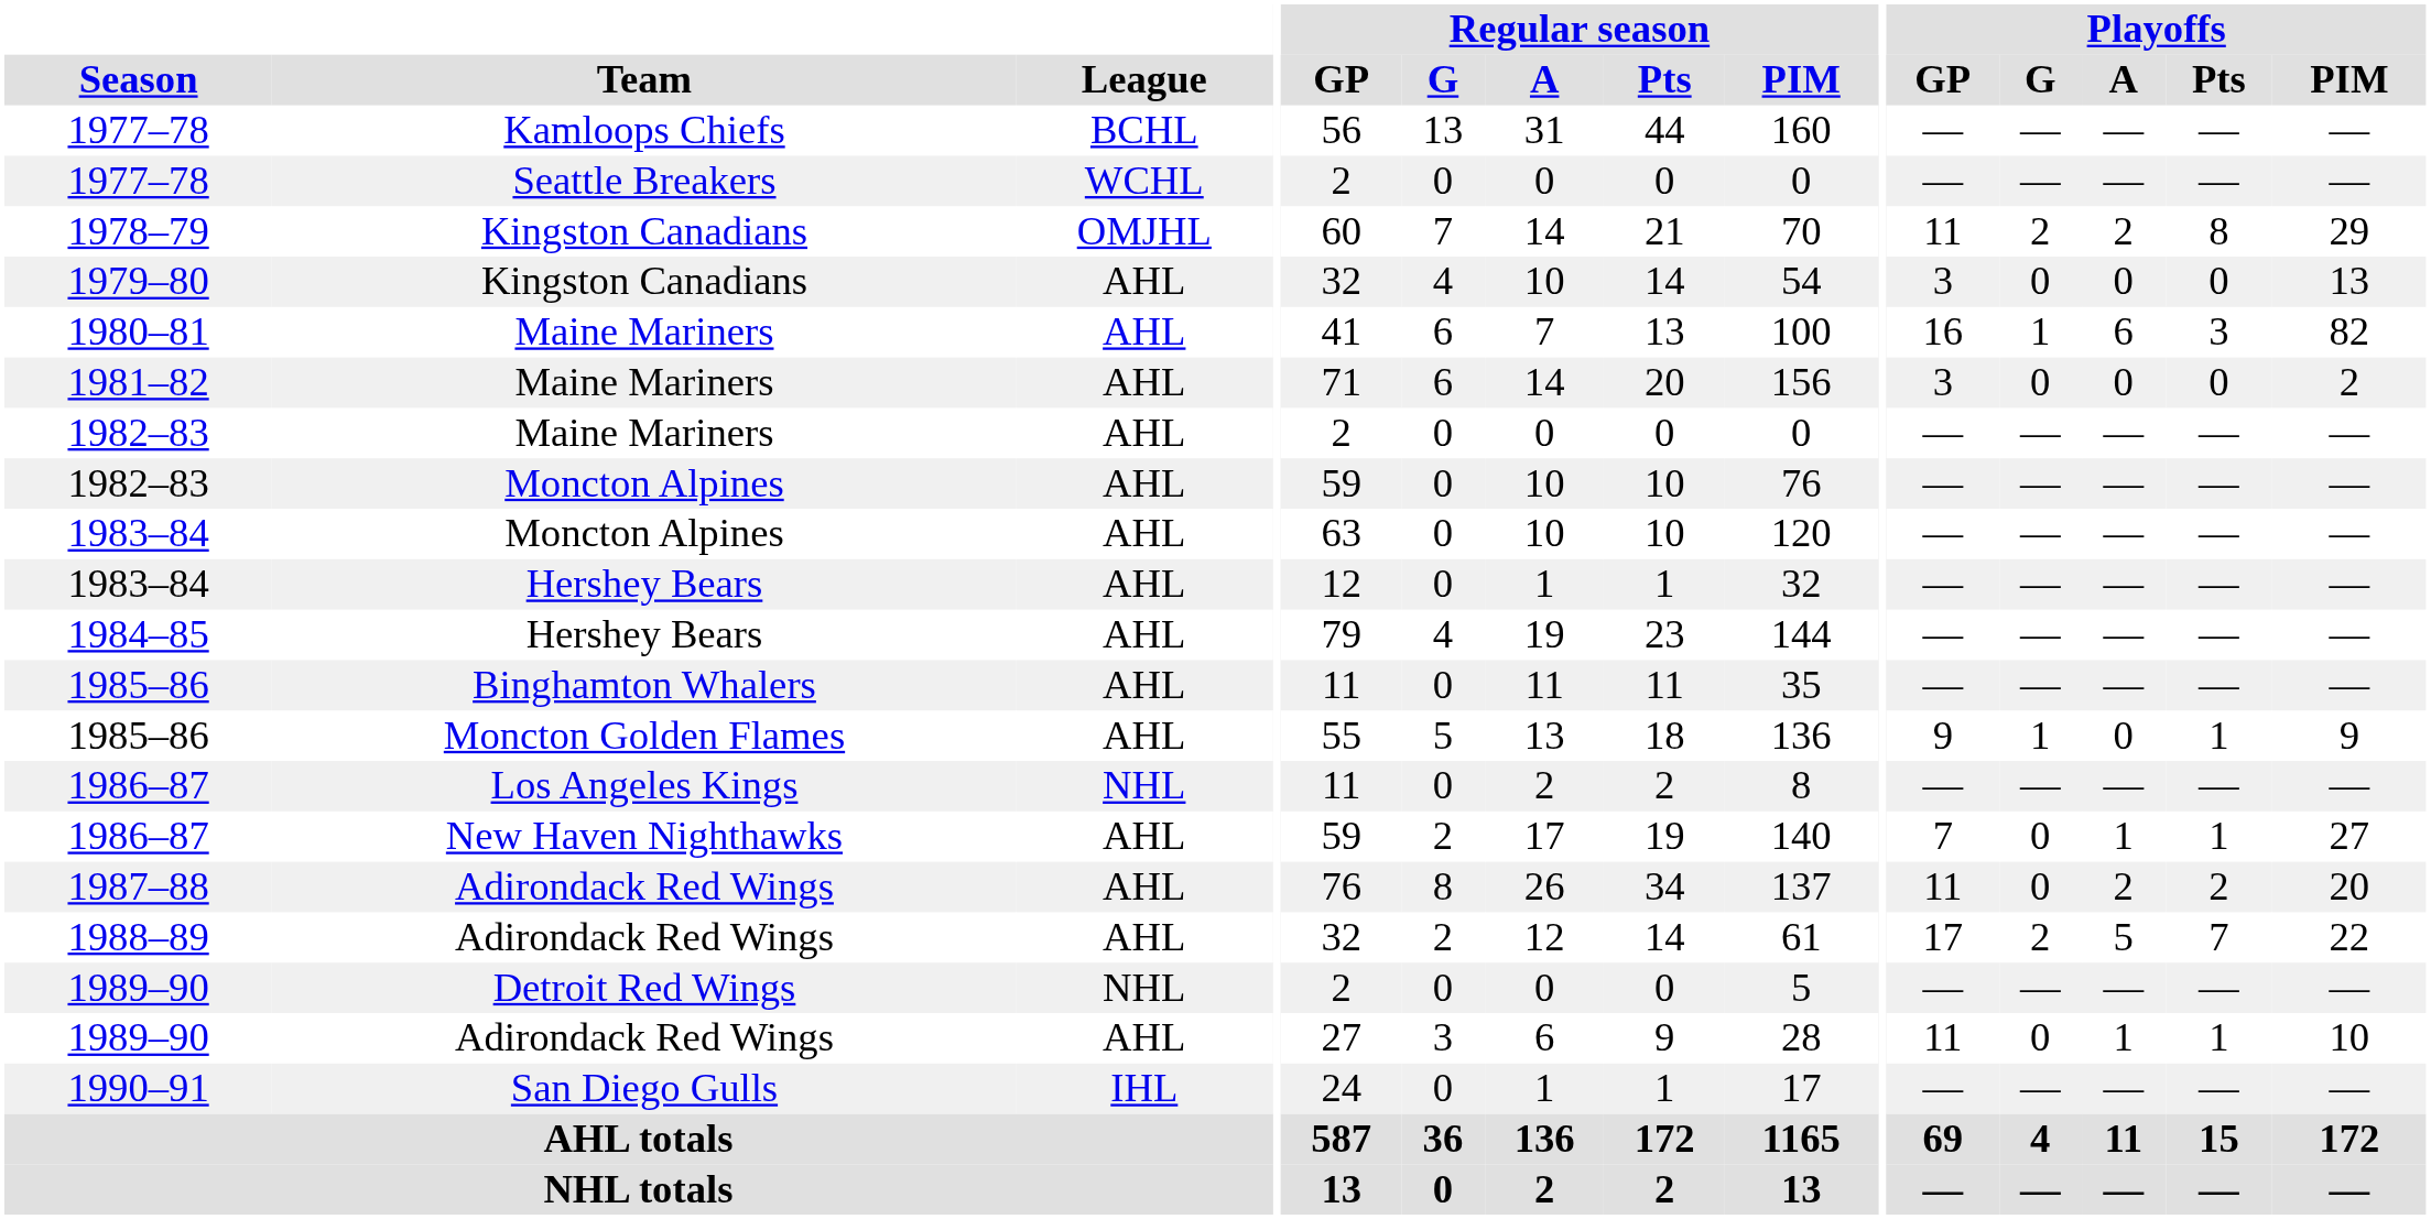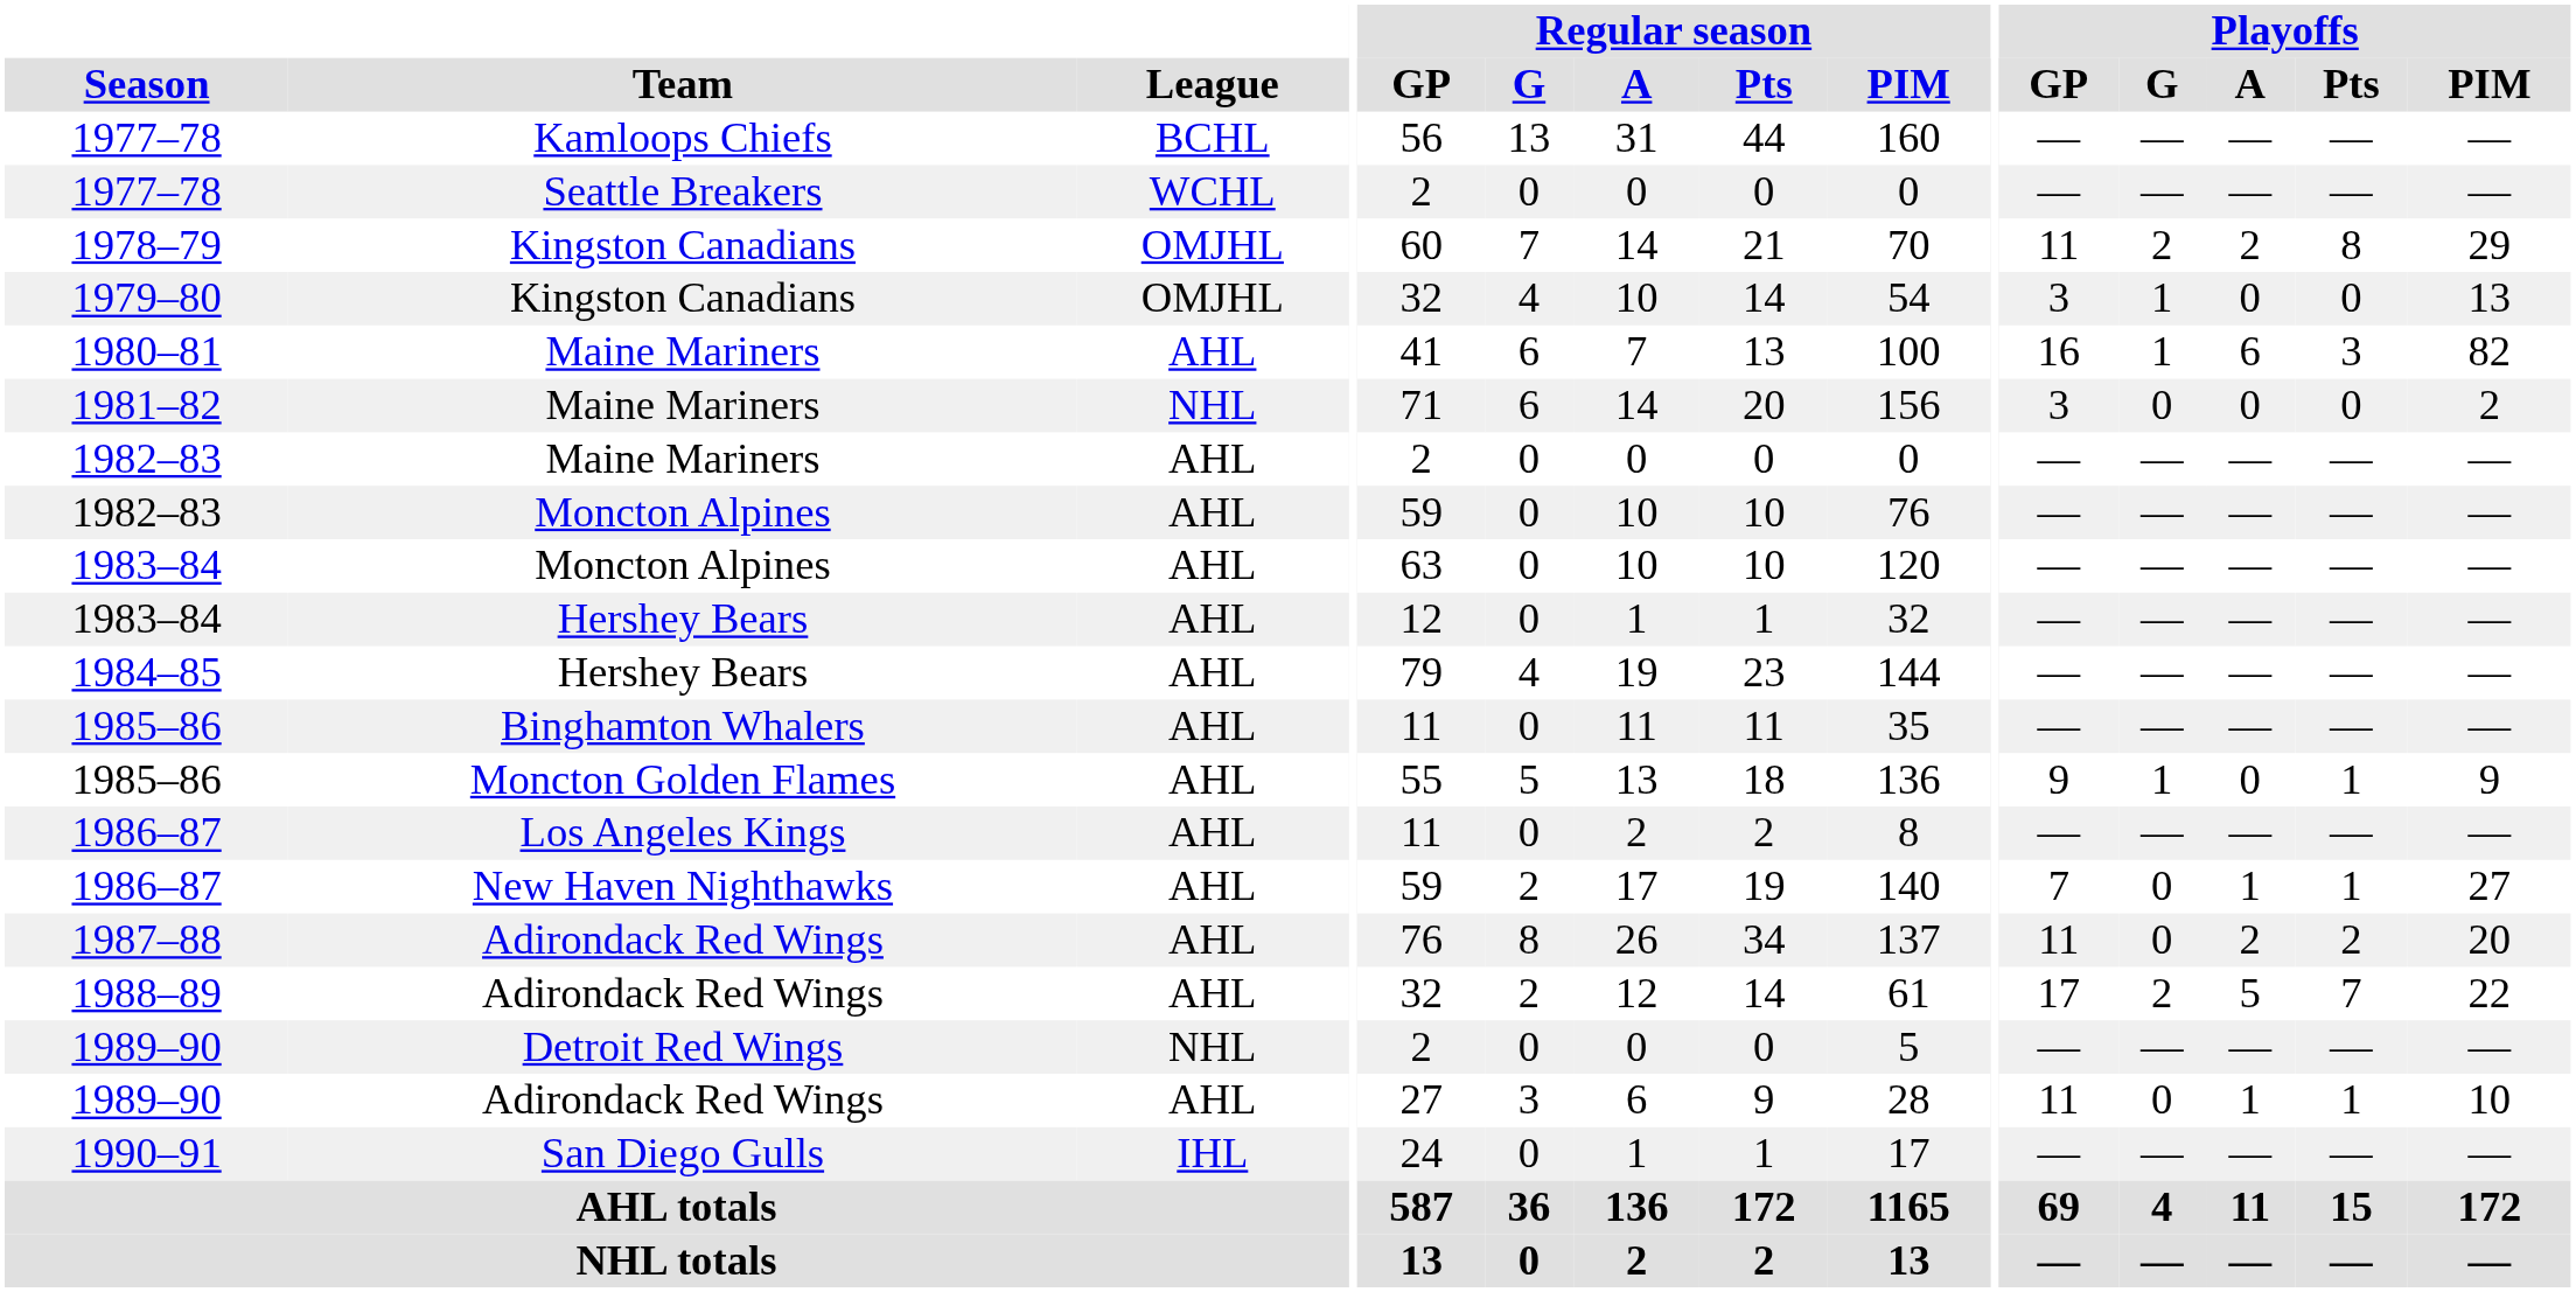1979–80 | League: AHL -> OMJHL
1979–80 | Playoffs / G: 0 -> 1
1981–82 | League: AHL -> NHL
1986–87 / Los Angeles Kings | League: NHL -> AHL
